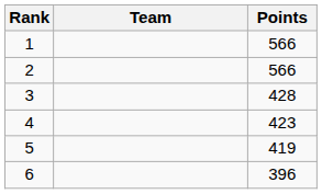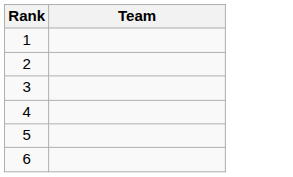- column: Points | 566 | 566 | 428 | 423 | 419 | 396
